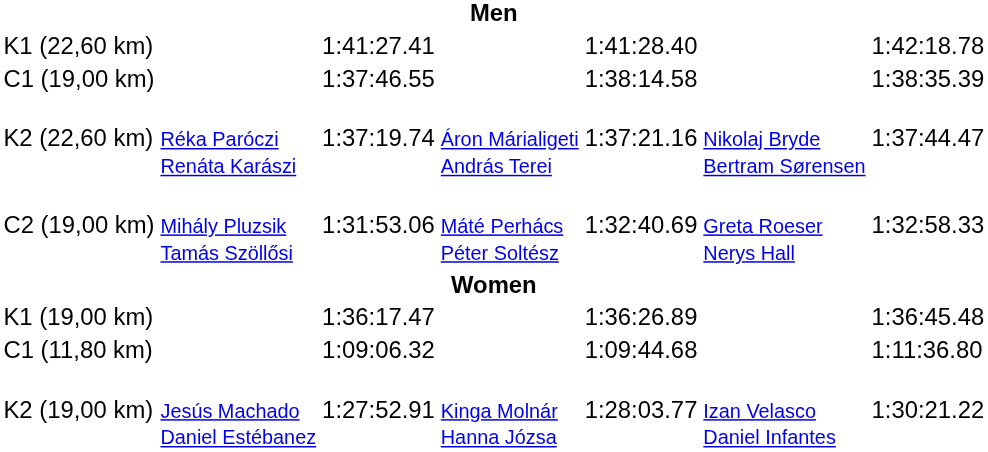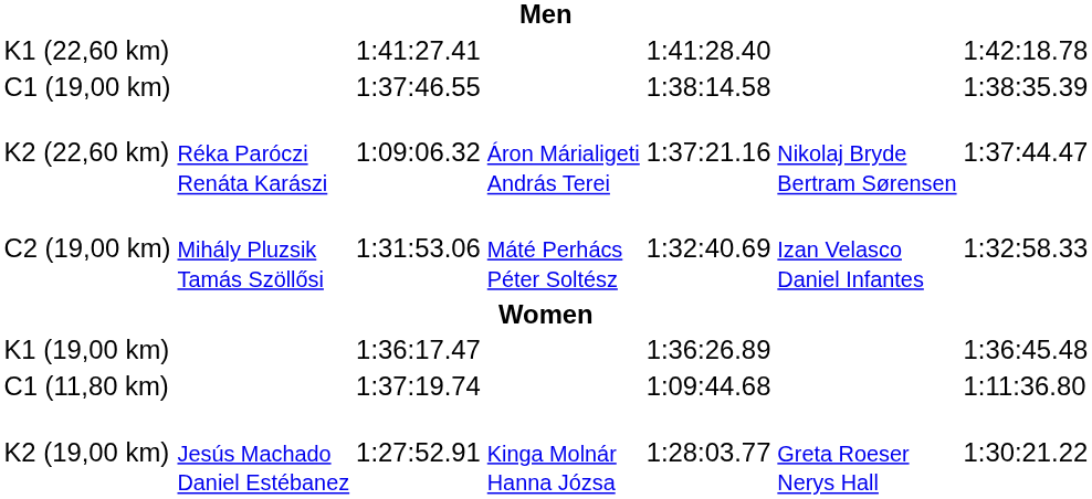K2 (22,60 km) | column 3: 1:37:19.74 -> 1:09:06.32
C2 (19,00 km) | column 6: Greta Roeser Nerys Hall -> Izan Velasco Daniel Infantes
C1 (11,80 km) | column 3: 1:09:06.32 -> 1:37:19.74
K2 (19,00 km) | column 6: Izan Velasco Daniel Infantes -> Greta Roeser Nerys Hall
